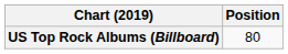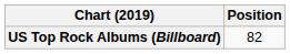US Top Rock Albums (Billboard) | Position: 80 -> 82
